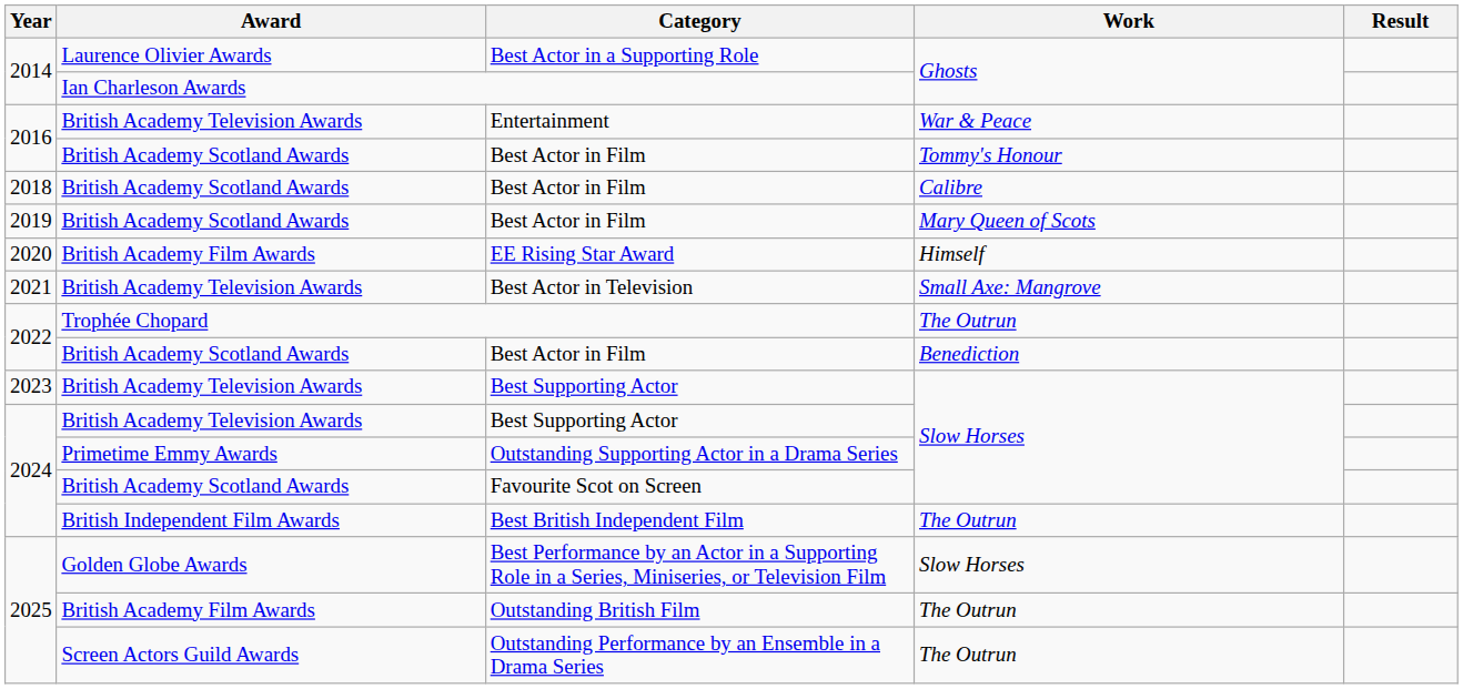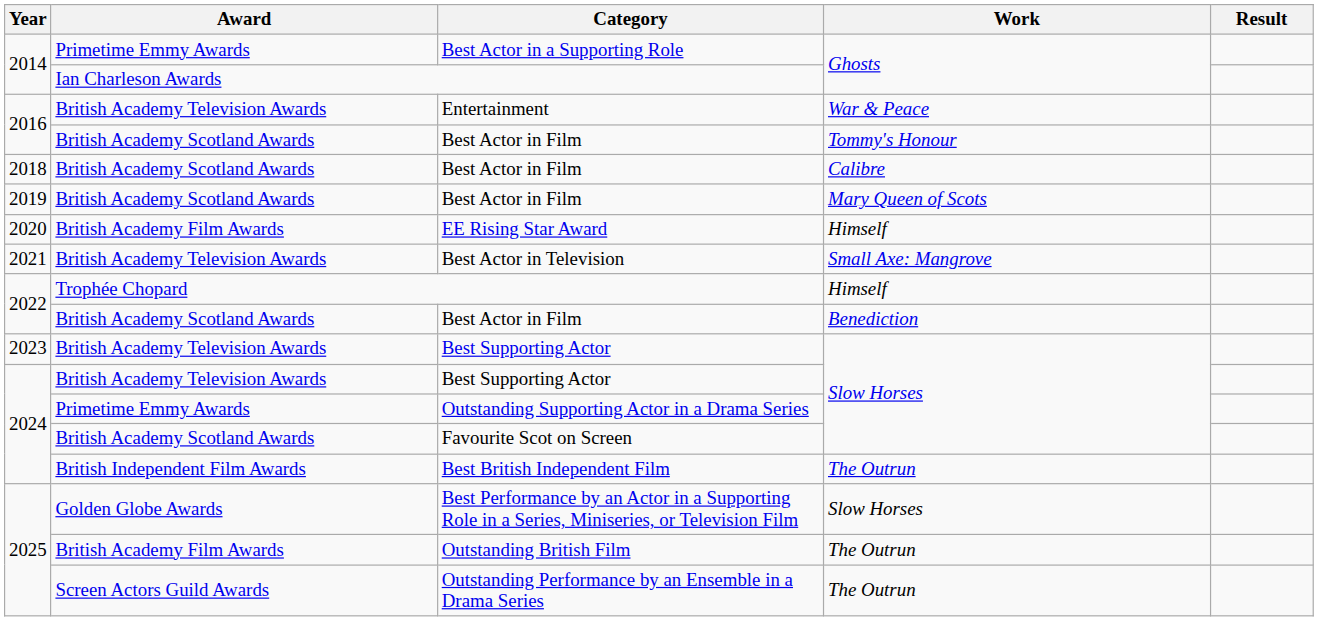Best Actor in a Supporting Role | Award: Laurence Olivier Awards -> Primetime Emmy Awards
Trophée Chopard | Work: The Outrun -> Himself
